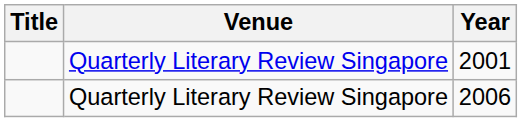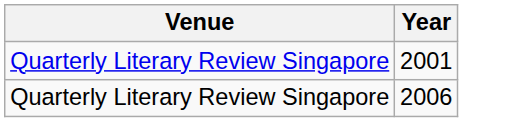- column: Title
